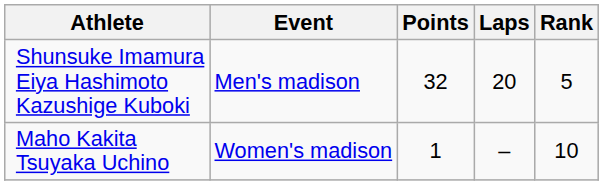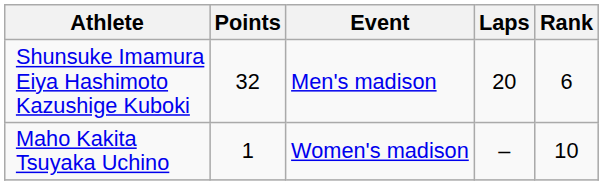columns swapped: Event <-> Points
Shunsuke Imamura Eiya Hashimoto Kazushige Kuboki | Rank: 5 -> 6
